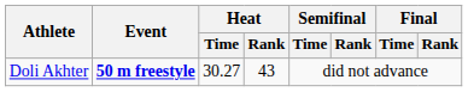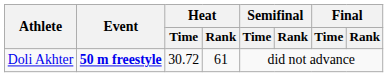Doli Akhter | Heat / Time: 30.27 -> 30.72
Doli Akhter | Heat / Rank: 43 -> 61
